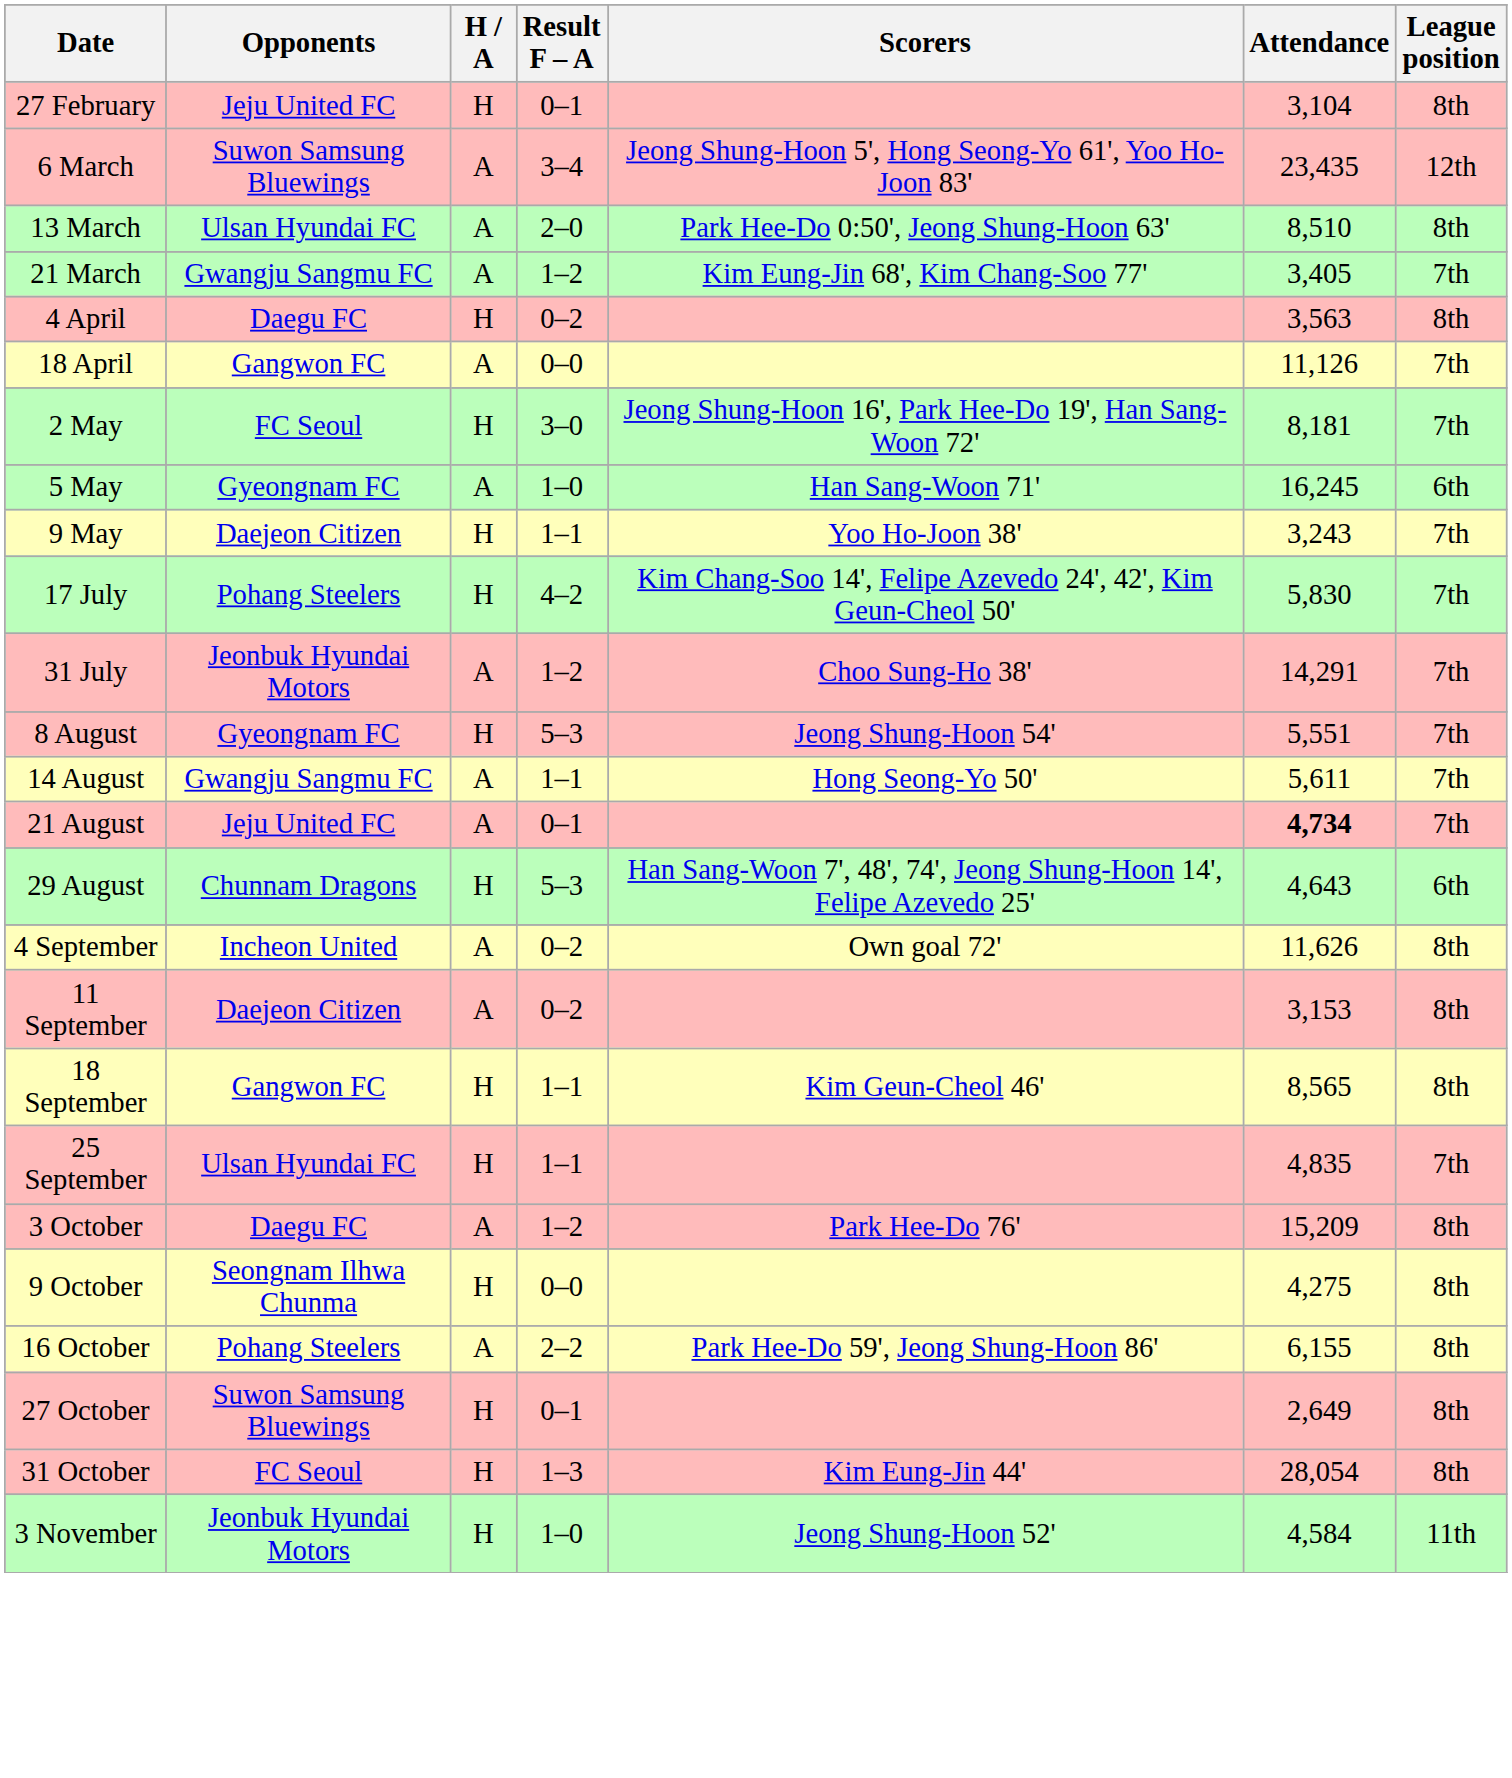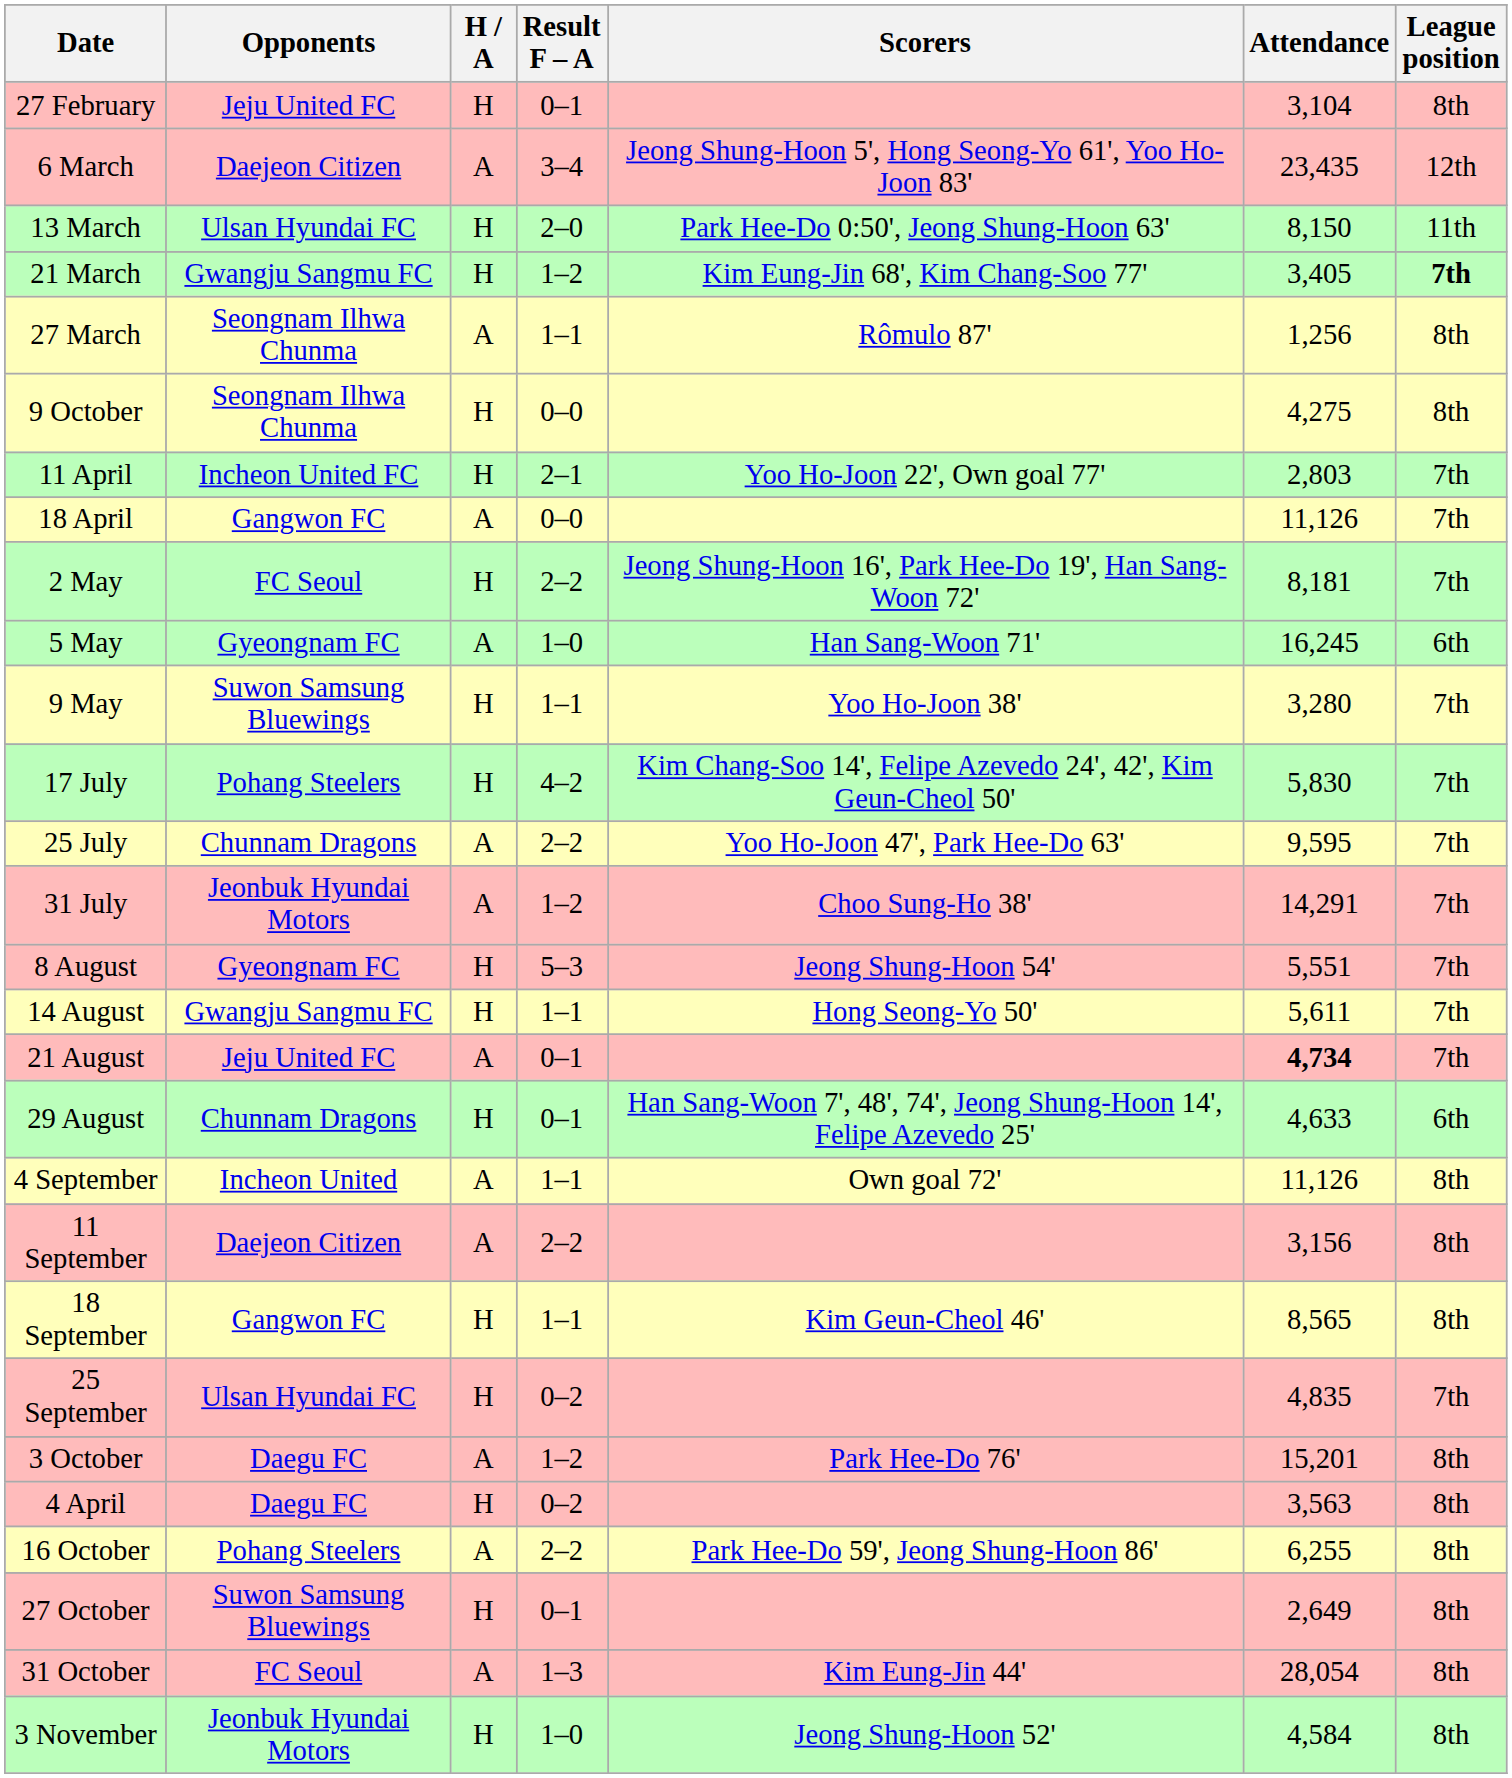6 March | Opponents: Suwon Samsung Bluewings -> Daejeon Citizen
13 March | H / A: A -> H
13 March | Attendance: 8,510 -> 8,150
13 March | League position: 8th -> 11th
21 March | H / A: A -> H
21 March | League position: normal -> bold
+ row: 27 March | Seongnam Ilhwa Chunma | A | 1–1 | Rômulo 87' | 1,256 | 8th
rows swapped: 4 April <-> 9 October
+ row: 11 April | Incheon United FC | H | 2–1 | Yoo Ho-Joon 22', Own goal 77' | 2,803 | 7th
2 May | Result F – A: 3–0 -> 2–2
9 May | Opponents: Daejeon Citizen -> Suwon Samsung Bluewings
9 May | Attendance: 3,243 -> 3,280
+ row: 25 July | Chunnam Dragons | A | 2–2 | Yoo Ho-Joon 47', Park Hee-Do 63' | 9,595 | 7th
14 August | H / A: A -> H
29 August | Result F – A: 5–3 -> 0–1
29 August | Attendance: 4,643 -> 4,633
4 September | Result F – A: 0–2 -> 1–1
4 September | Attendance: 11,626 -> 11,126
11 September | Result F – A: 0–2 -> 2–2
11 September | Attendance: 3,153 -> 3,156
25 September | Result F – A: 1–1 -> 0–2
3 October | Attendance: 15,209 -> 15,201
16 October | Attendance: 6,155 -> 6,255
31 October | H / A: H -> A
3 November | League position: 11th -> 8th
